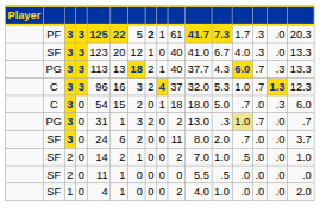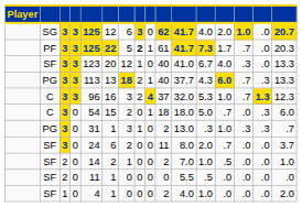+ row: SG | 3 | 3 | 125 | 12 | 6 | 3 | 0 | 62 | 41.7 | 4.0 | 2.0 | 1.0 | .0 | 20.7
PF | column 14: .3 -> .7
PG / 0 | column 8: 2 -> 1
PG / 0 | column 13: khaki background -> no background
PG / 0 | column 14: .7 -> .3
PG / 0 | column 15: .0 -> .3
